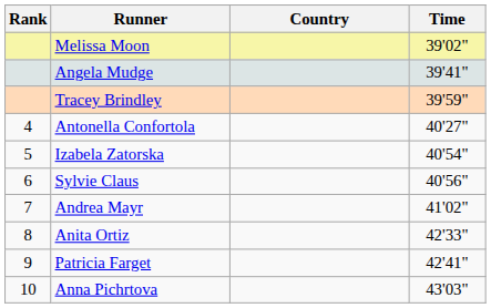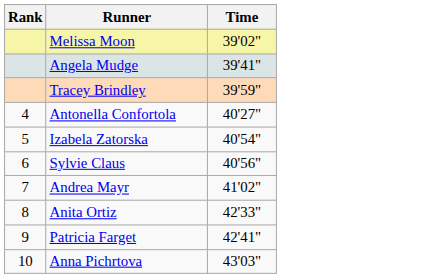- column: Country
